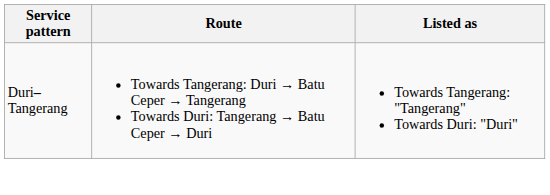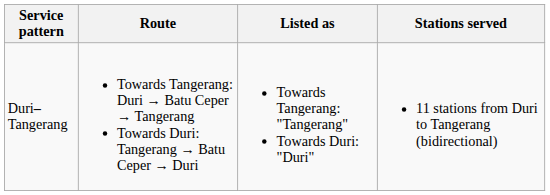+ column: Stations served | 11 stations from Duri to Tangerang (bidirectional)
